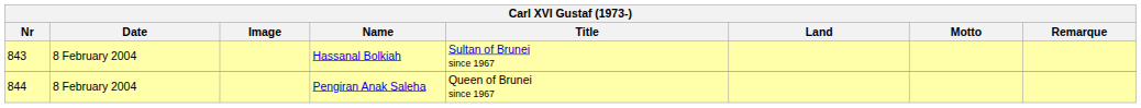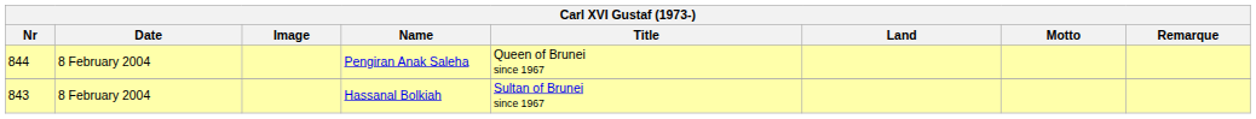rows swapped: Hassanal Bolkiah <-> Pengiran Anak Saleha
